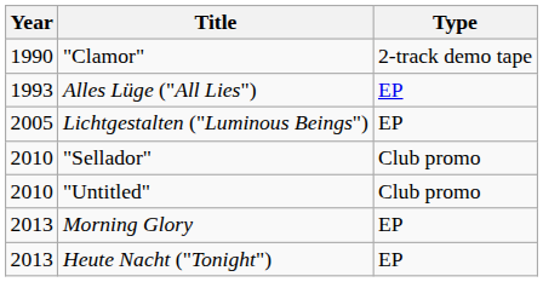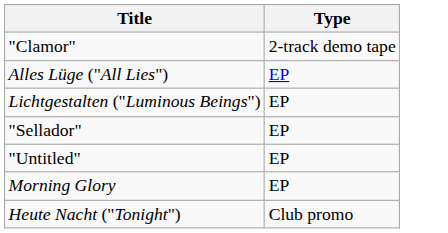- column: Year | 1990 | 1993 | 2005 | 2010 | 2010 | 2013 | 2013
"Sellador" | Type: Club promo -> EP
"Untitled" | Type: Club promo -> EP
Heute Nacht ("Tonight") | Type: EP -> Club promo
